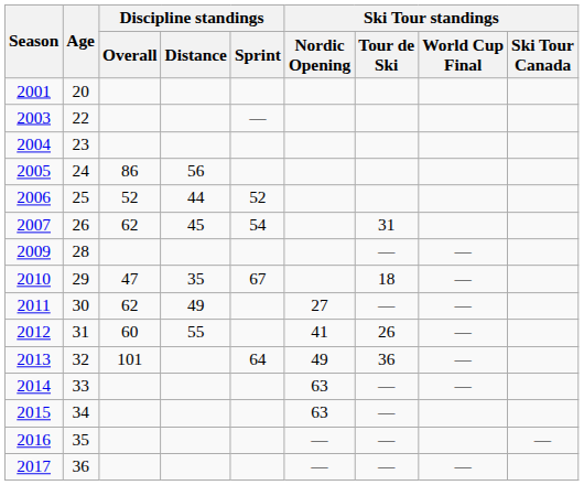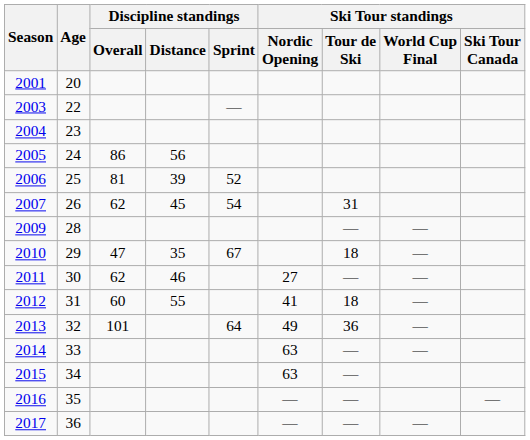2006 | Discipline standings / Overall: 52 -> 81
2006 | Discipline standings / Distance: 44 -> 39
2011 | Discipline standings / Distance: 49 -> 46
2012 | Ski Tour standings / Tour de Ski: 26 -> 18
